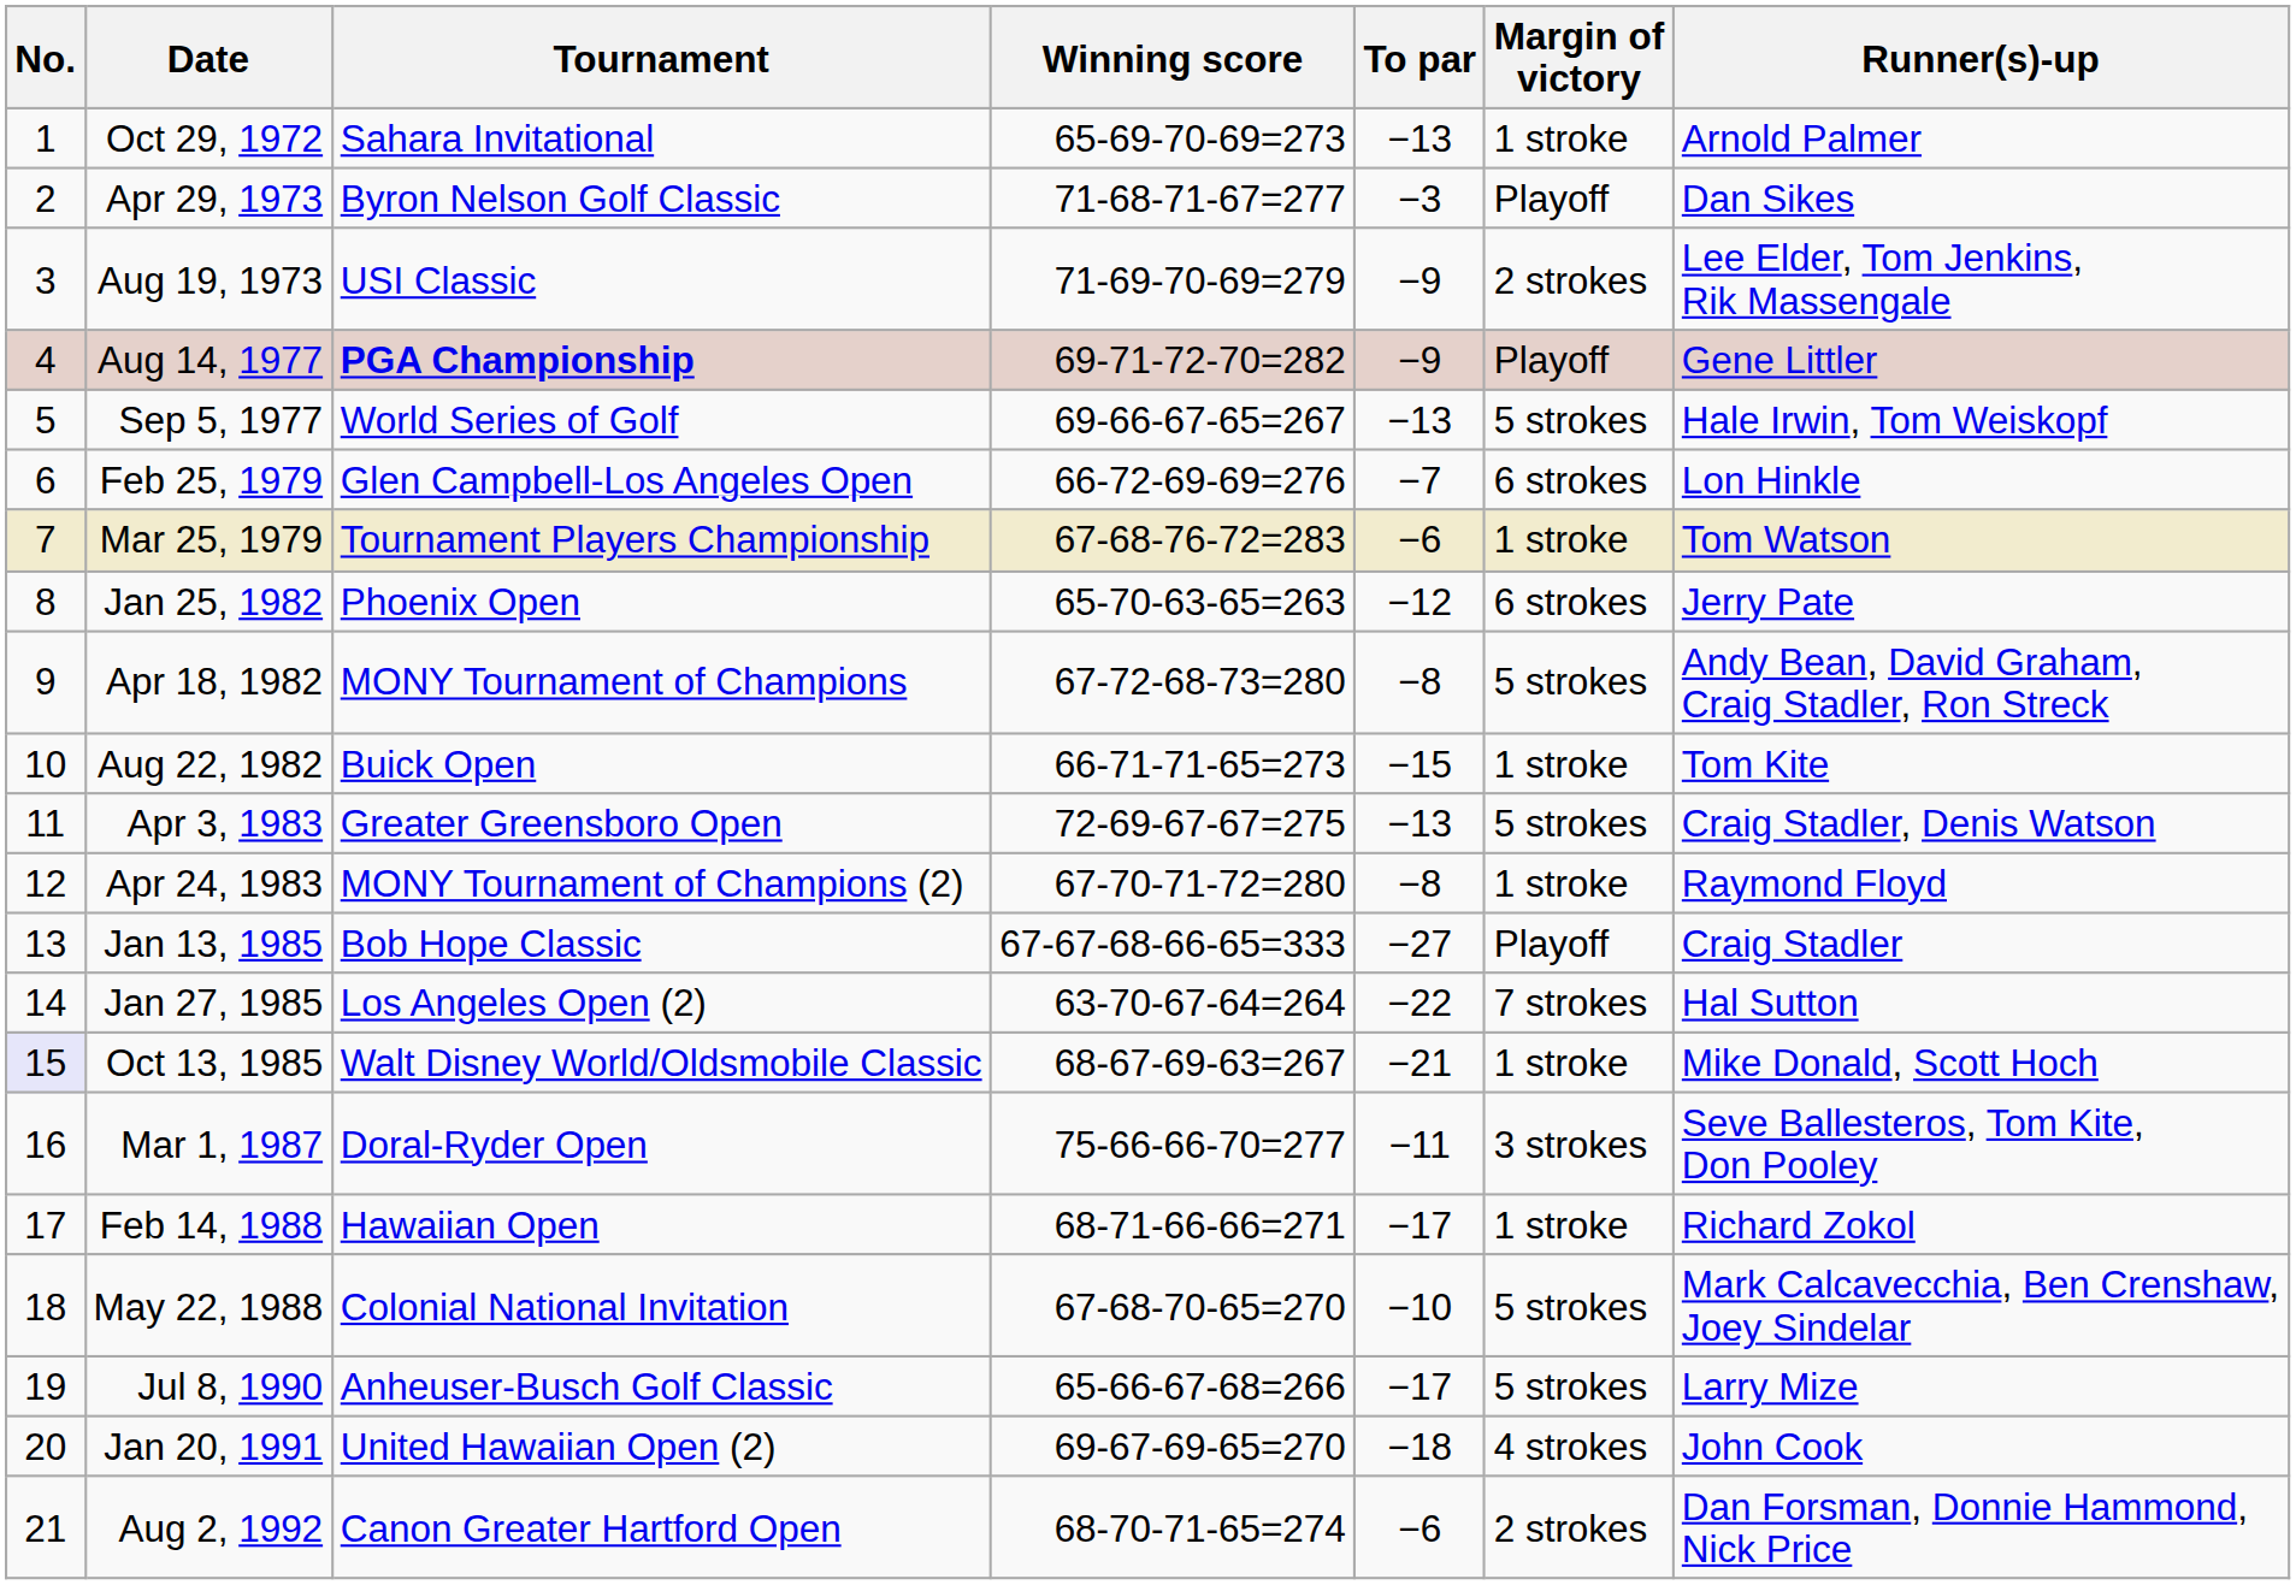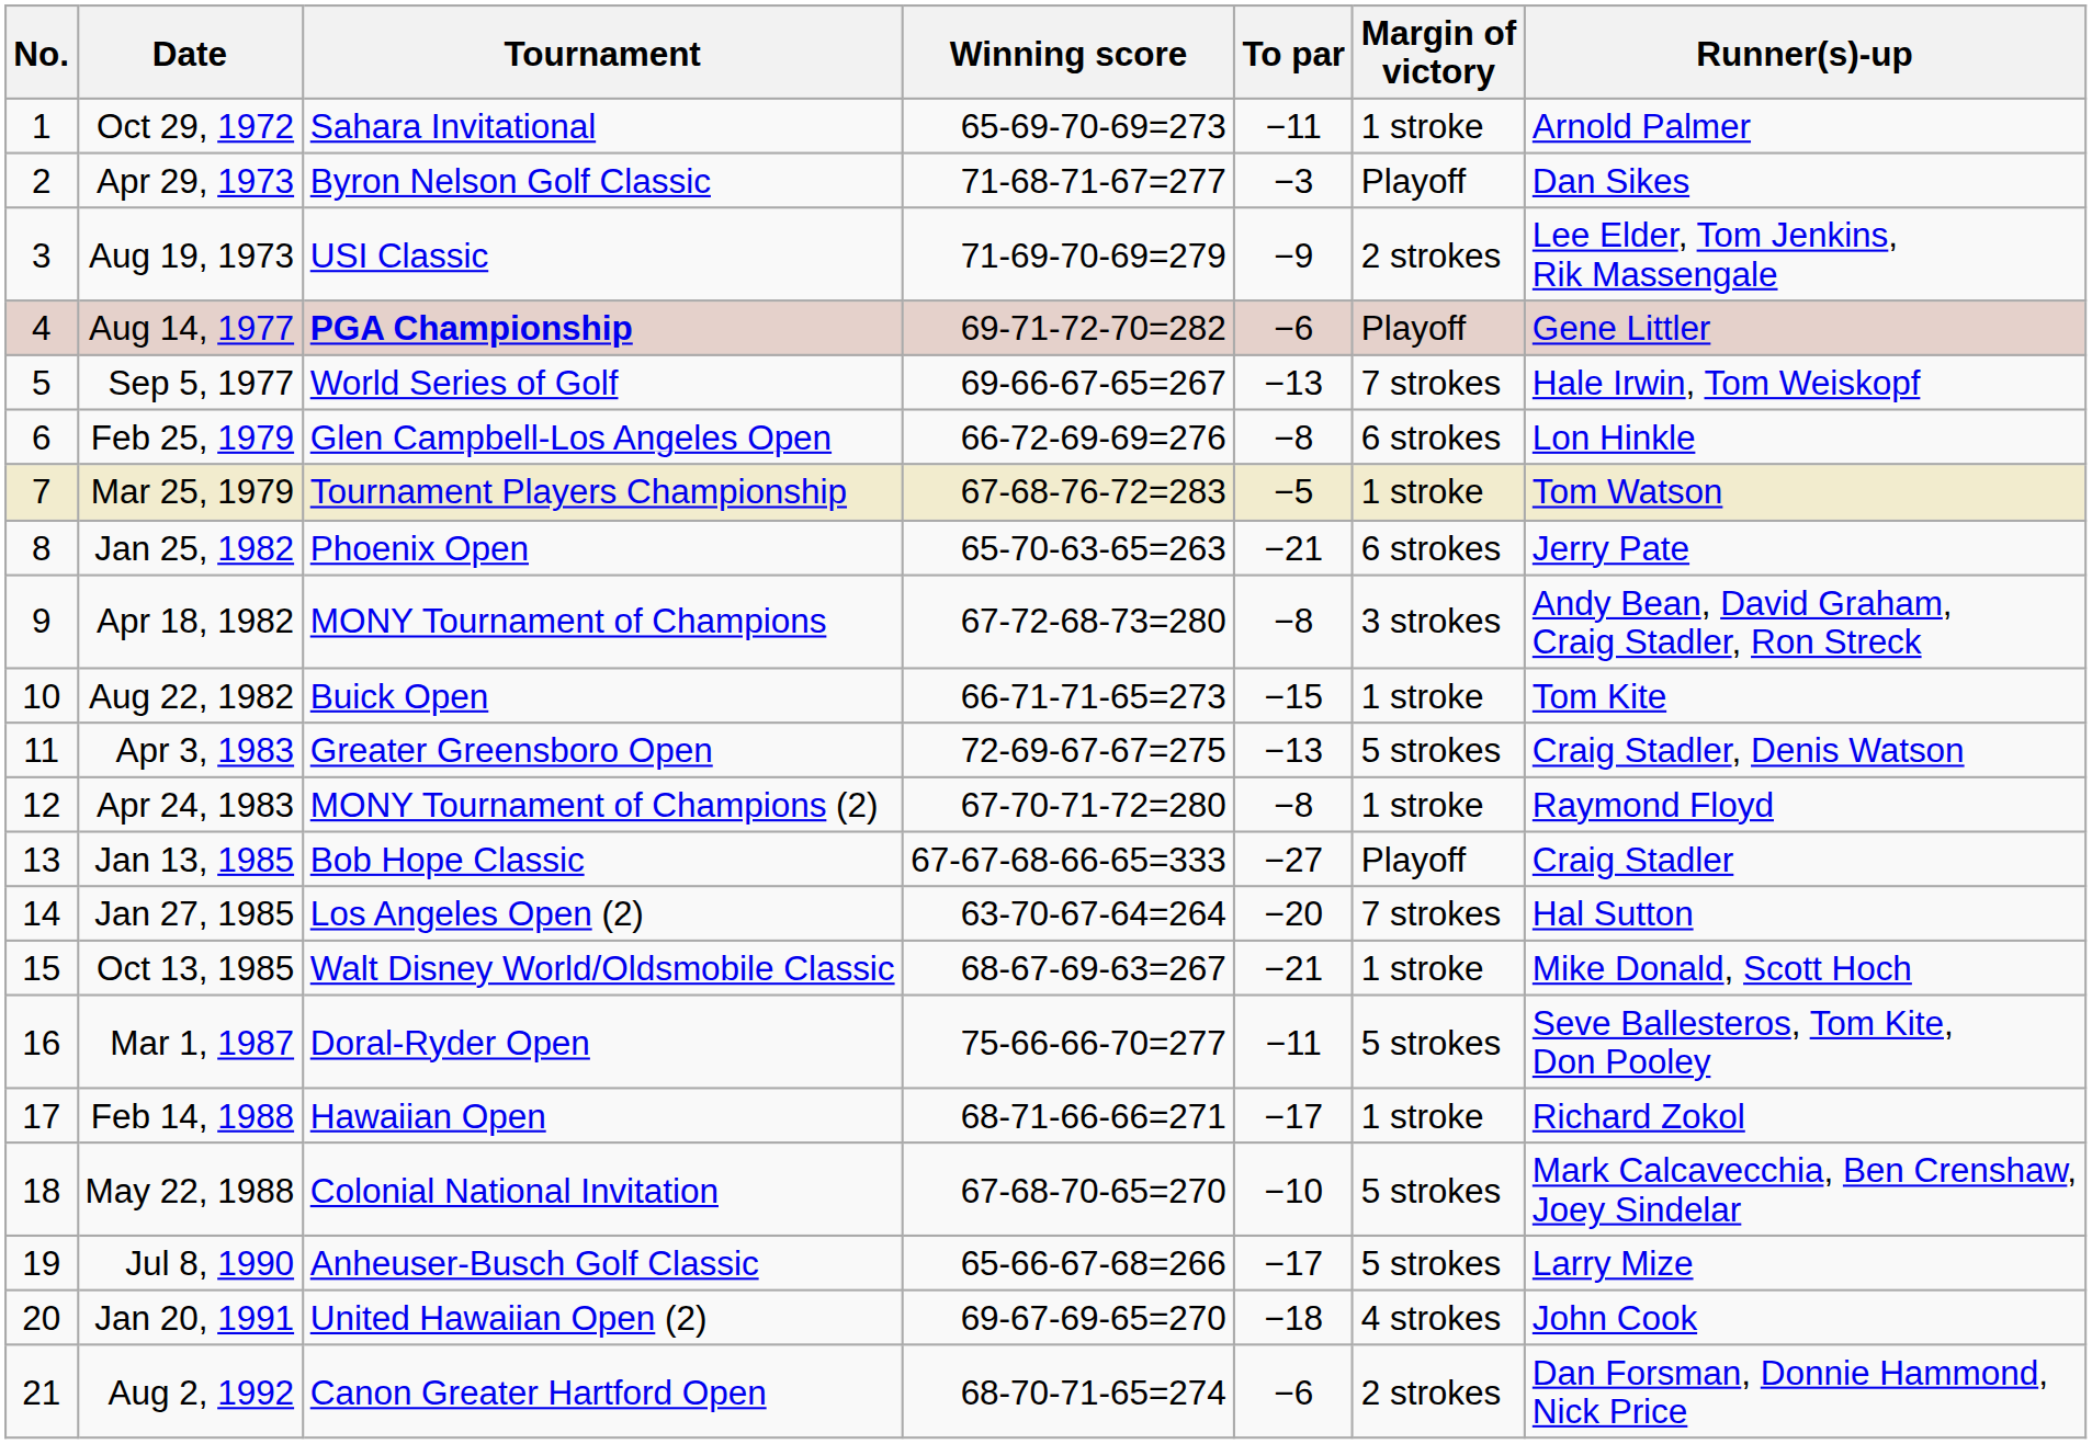Oct 29, 1972 | To par: −13 -> −11
Aug 14, 1977 | To par: −9 -> −6
Sep 5, 1977 | Margin of victory: 5 strokes -> 7 strokes
Feb 25, 1979 | To par: −7 -> −8
Mar 25, 1979 | To par: −6 -> −5
Jan 25, 1982 | To par: −12 -> −21
Apr 18, 1982 | Margin of victory: 5 strokes -> 3 strokes
Jan 27, 1985 | To par: −22 -> −20
Oct 13, 1985 | No.: lavender background -> no background
Mar 1, 1987 | Margin of victory: 3 strokes -> 5 strokes
